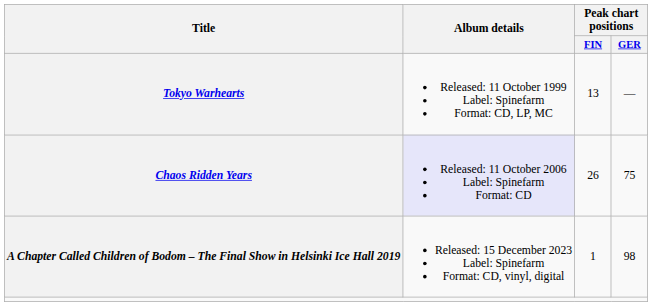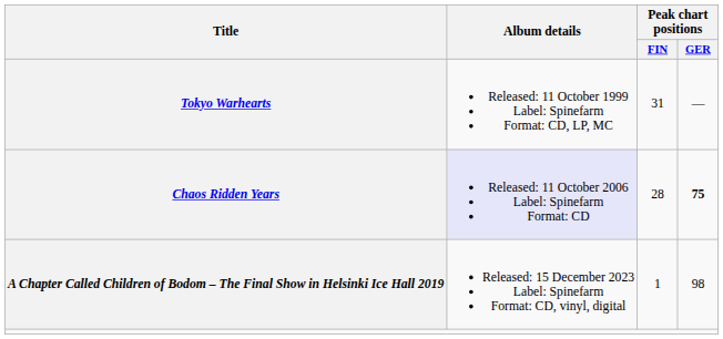Tokyo Warhearts | Peak chart positions / FIN: 13 -> 31
Chaos Ridden Years | Peak chart positions / FIN: 26 -> 28
Chaos Ridden Years | Peak chart positions / GER: normal -> bold
